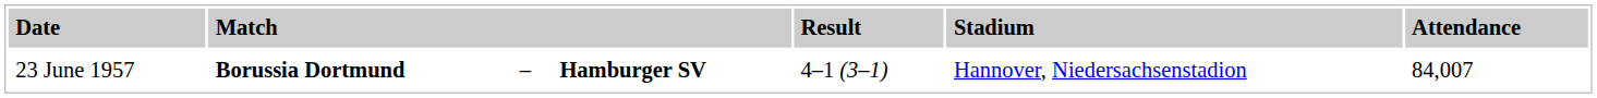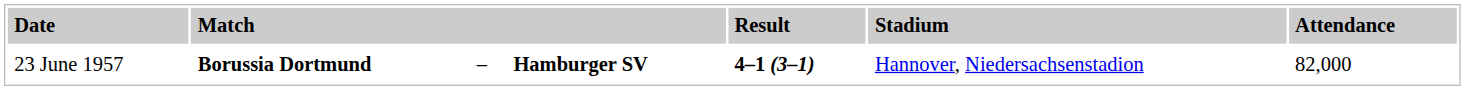23 June 1957 | column 5: normal -> bold
23 June 1957 | column 7: 84,007 -> 82,000
